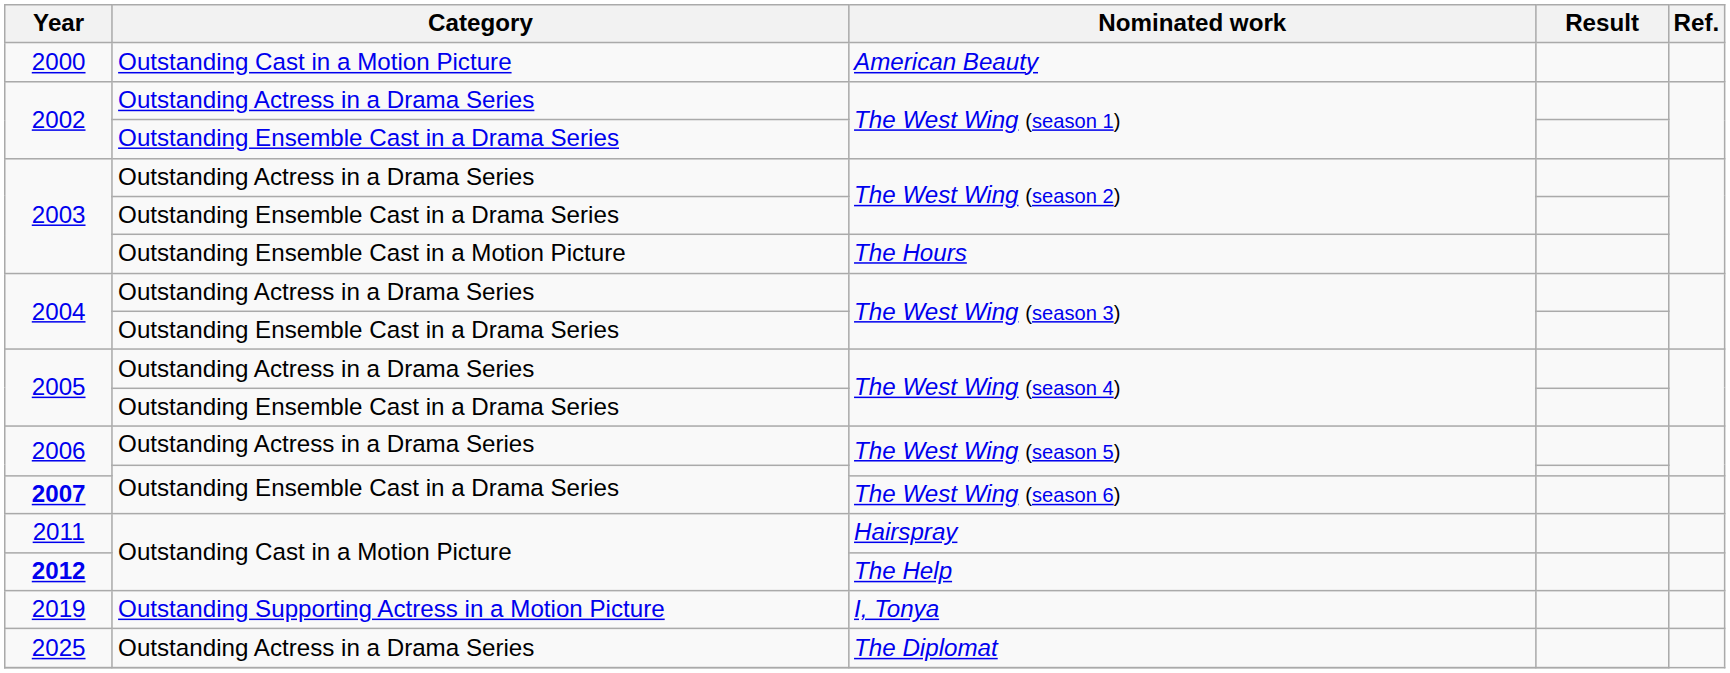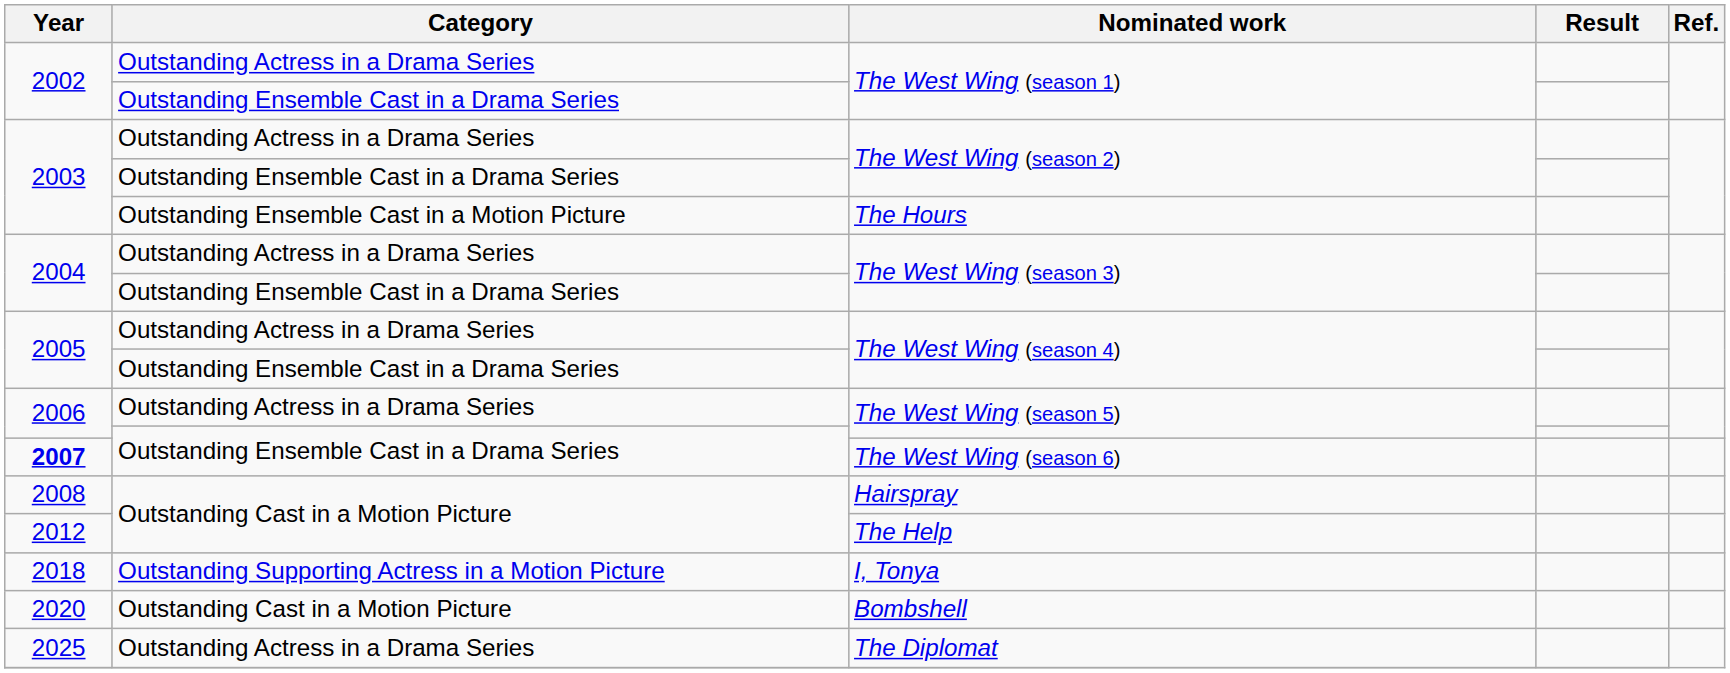- row: 2000 | Outstanding Cast in a Motion Picture | American Beauty
Hairspray | Year: 2011 -> 2008
The Help | Year: bold -> normal
I, Tonya | Year: 2019 -> 2018
+ row: 2020 | Outstanding Cast in a Motion Picture | Bombshell
